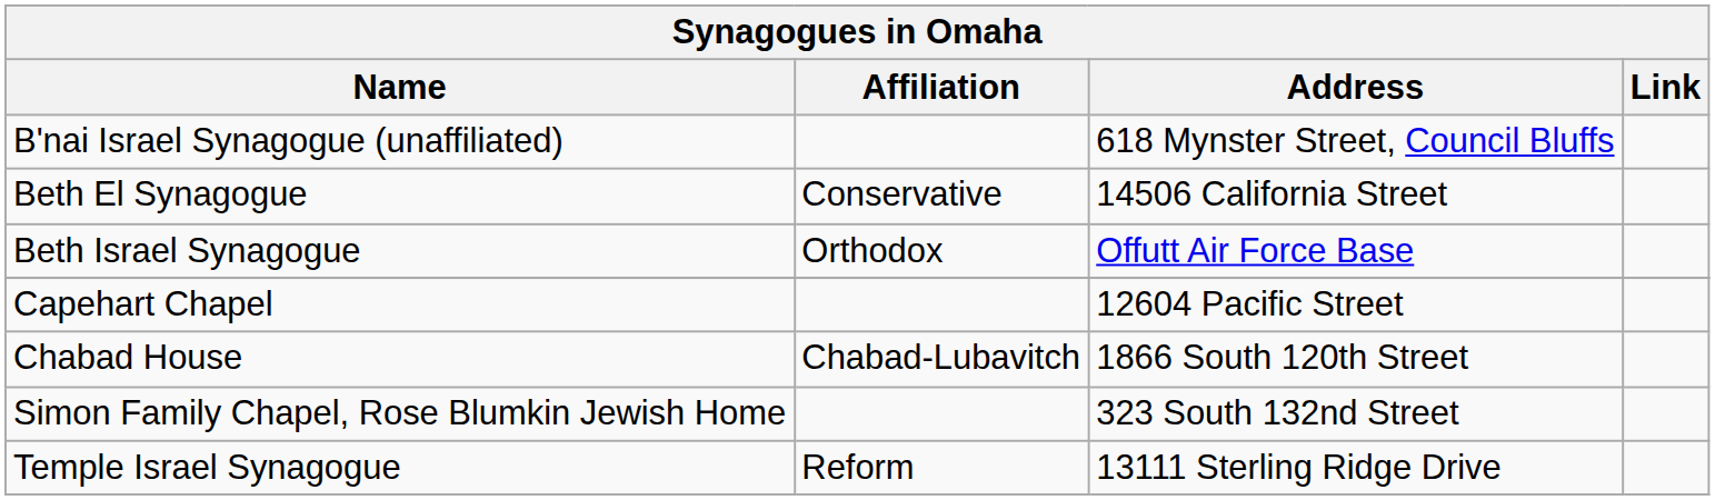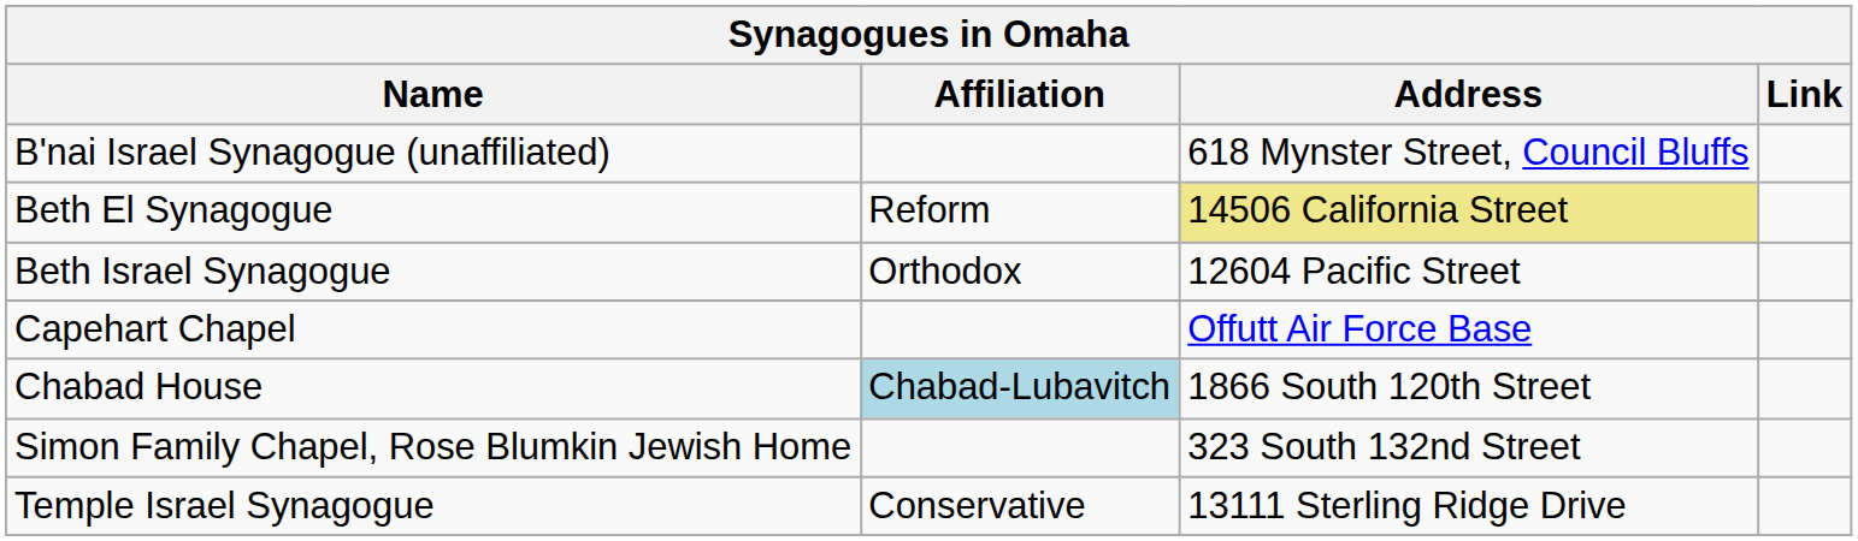Beth El Synagogue | Affiliation: Conservative -> Reform
Beth El Synagogue | Address: no background -> khaki background
Beth Israel Synagogue | Address: Offutt Air Force Base -> 12604 Pacific Street
Capehart Chapel | Address: 12604 Pacific Street -> Offutt Air Force Base
Chabad House | Affiliation: no background -> lightblue background
Temple Israel Synagogue | Affiliation: Reform -> Conservative
